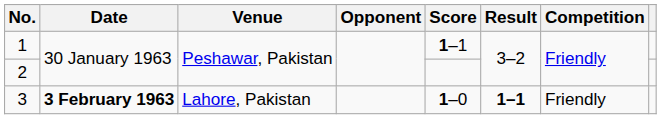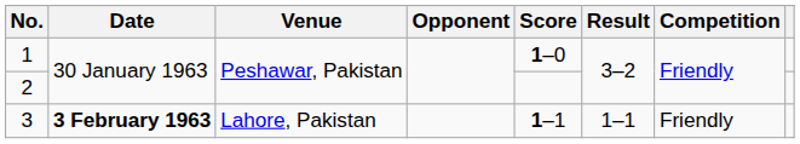1 | Score: 1–1 -> 1–0
3 | Score: 1–0 -> 1–1
3 | Result: bold -> normal
